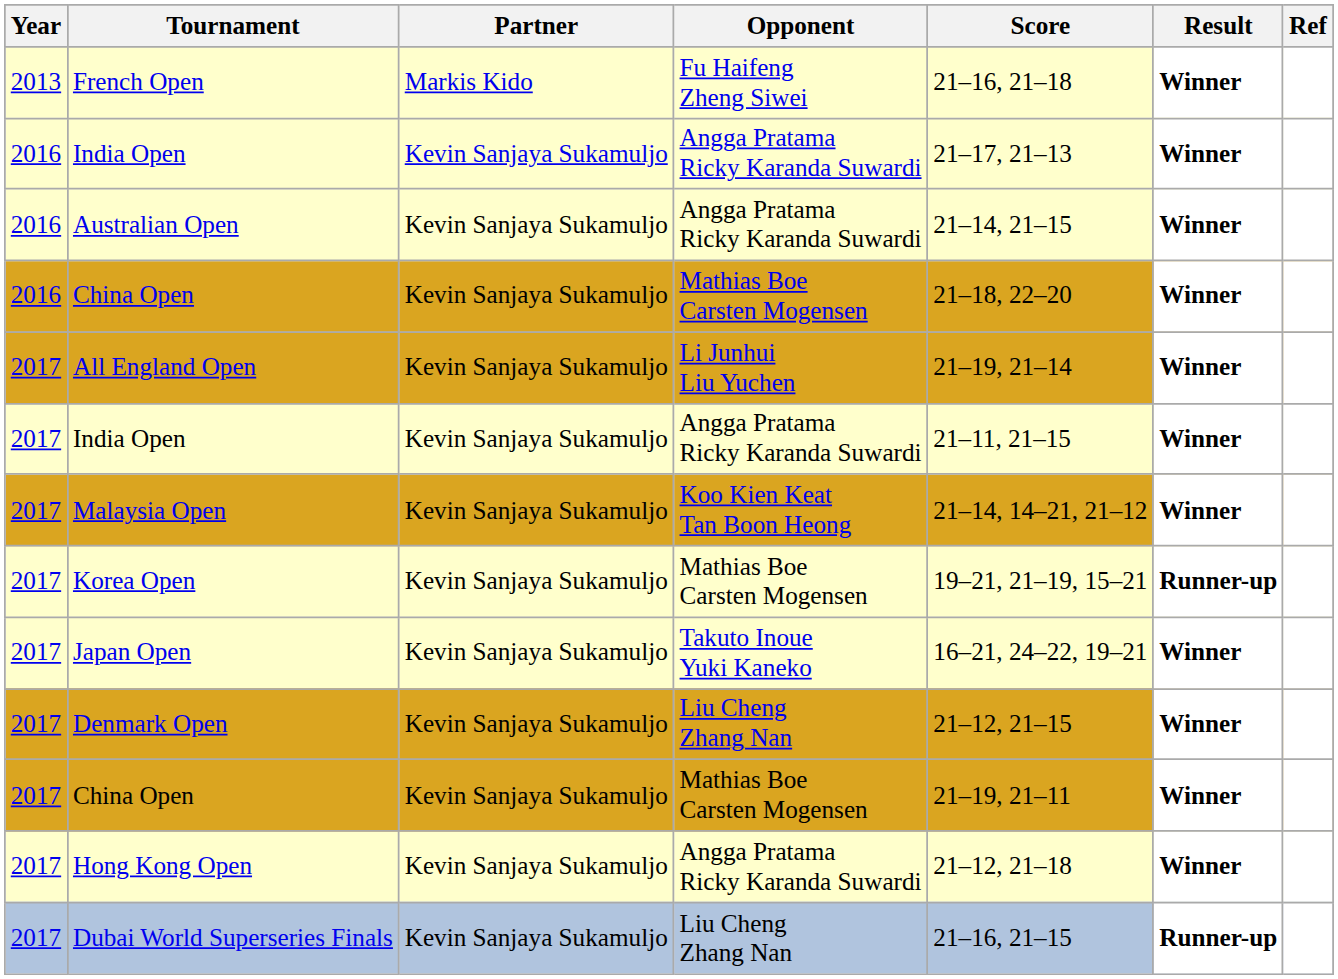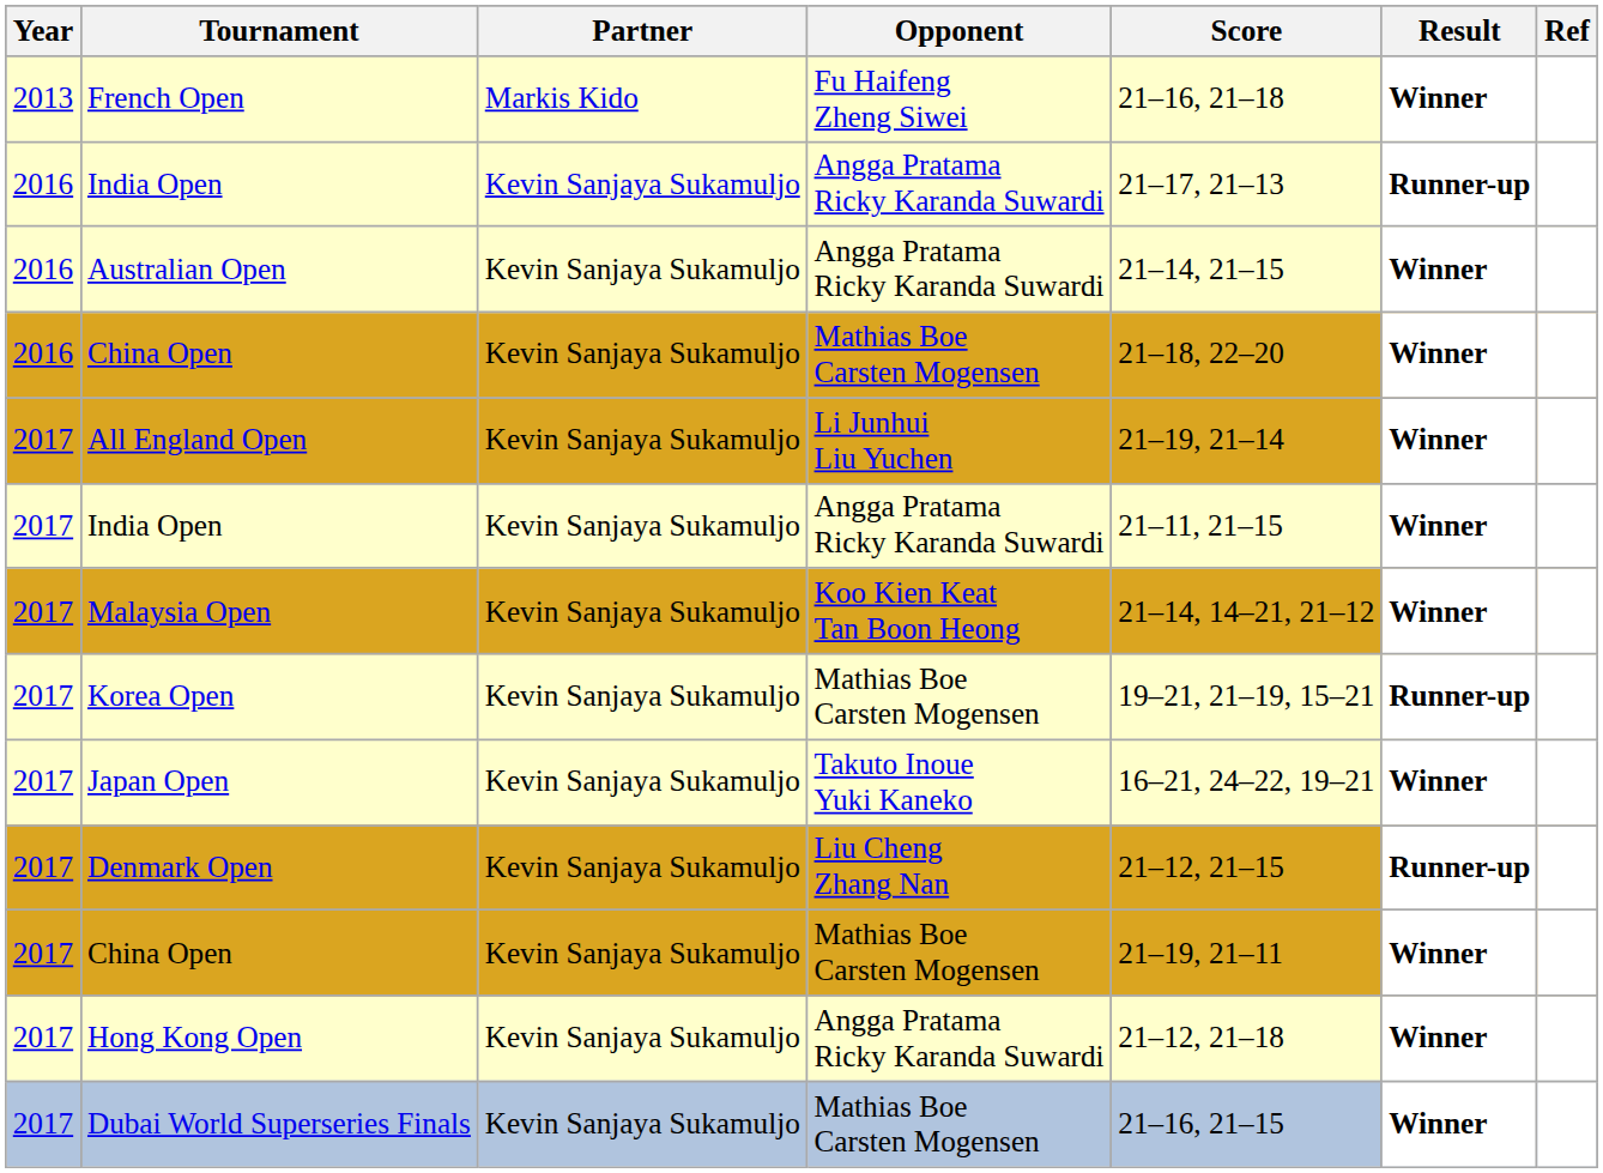2016 / India Open | Result: Winner -> Runner-up
Denmark Open | Result: Winner -> Runner-up
Dubai World Superseries Finals | Opponent: Liu Cheng Zhang Nan -> Mathias Boe Carsten Mogensen
Dubai World Superseries Finals | Result: Runner-up -> Winner
